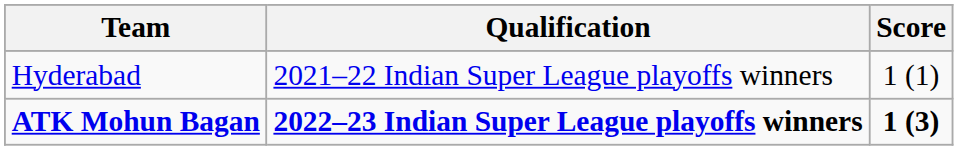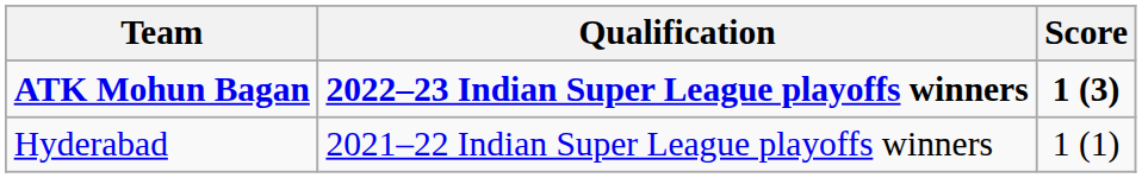rows swapped: Hyderabad <-> ATK Mohun Bagan
